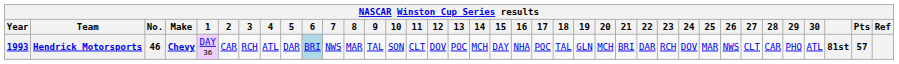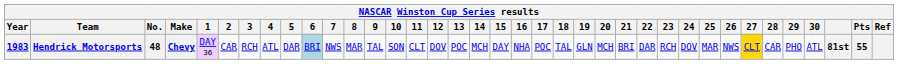Hendrick Motorsports | Year: 1993 -> 1983
Hendrick Motorsports | No.: 46 -> 48
Hendrick Motorsports | 27: no background -> gold background
Hendrick Motorsports | Pts: 57 -> 55
